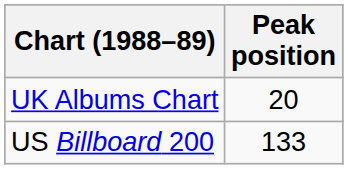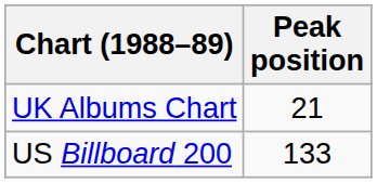UK Albums Chart | Peak position: 20 -> 21
